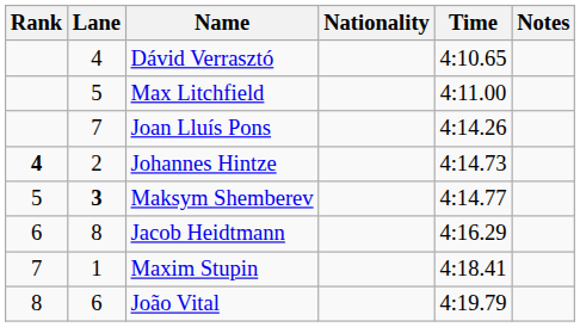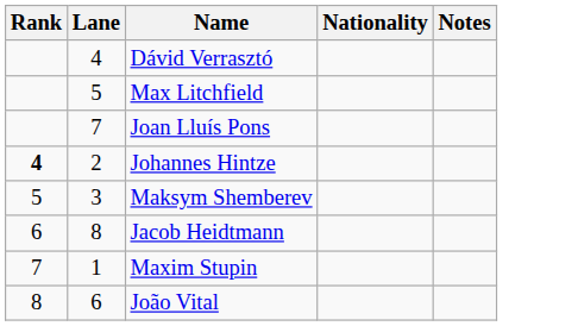- column: Time | 4:10.65 | 4:11.00 | 4:14.26 | 4:14.73 | 4:14.77 | 4:16.29 | 4:18.41 | 4:19.79
Maksym Shemberev | Lane: bold -> normal
